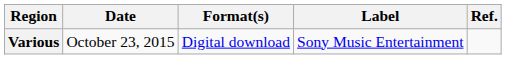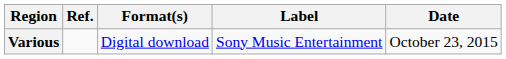columns swapped: Date <-> Ref.
